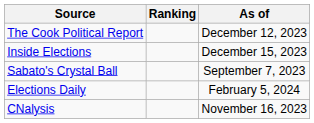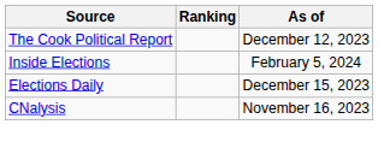Inside Elections | As of: December 15, 2023 -> February 5, 2024
- row: Sabato's Crystal Ball | September 7, 2023
Elections Daily | As of: February 5, 2024 -> December 15, 2023
